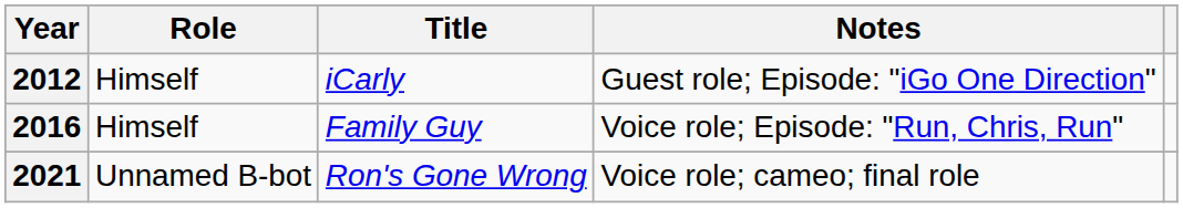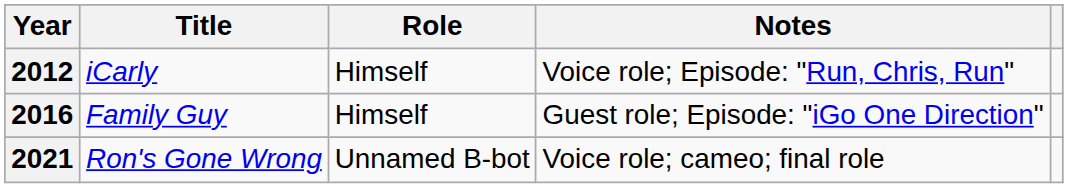columns swapped: Title <-> Role
2012 | Notes: Guest role; Episode: "iGo One Direction" -> Voice role; Episode: "Run, Chris, Run"
2016 | Notes: Voice role; Episode: "Run, Chris, Run" -> Guest role; Episode: "iGo One Direction"
